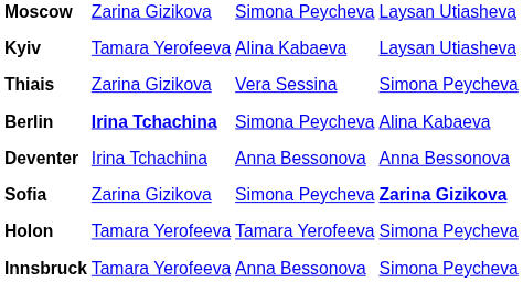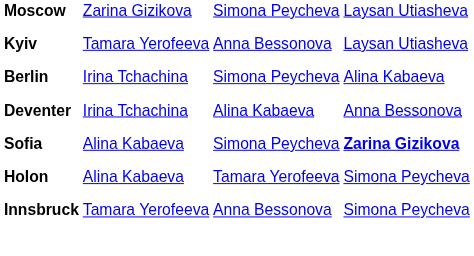Kyiv | column 3: Alina Kabaeva -> Anna Bessonova
- row: Thiais | Zarina Gizikova | Vera Sessina | Simona Peycheva
Berlin | column 2: bold -> normal
Deventer | column 3: Anna Bessonova -> Alina Kabaeva
Sofia | column 2: Zarina Gizikova -> Alina Kabaeva
Holon | column 2: Tamara Yerofeeva -> Alina Kabaeva
